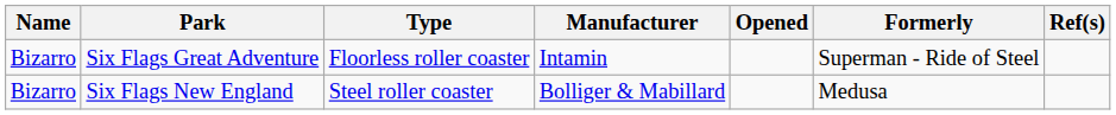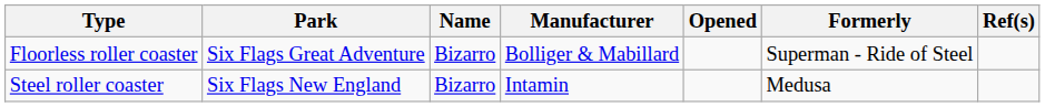columns swapped: Name <-> Type
Six Flags Great Adventure | Manufacturer: Intamin -> Bolliger & Mabillard
Six Flags New England | Manufacturer: Bolliger & Mabillard -> Intamin
